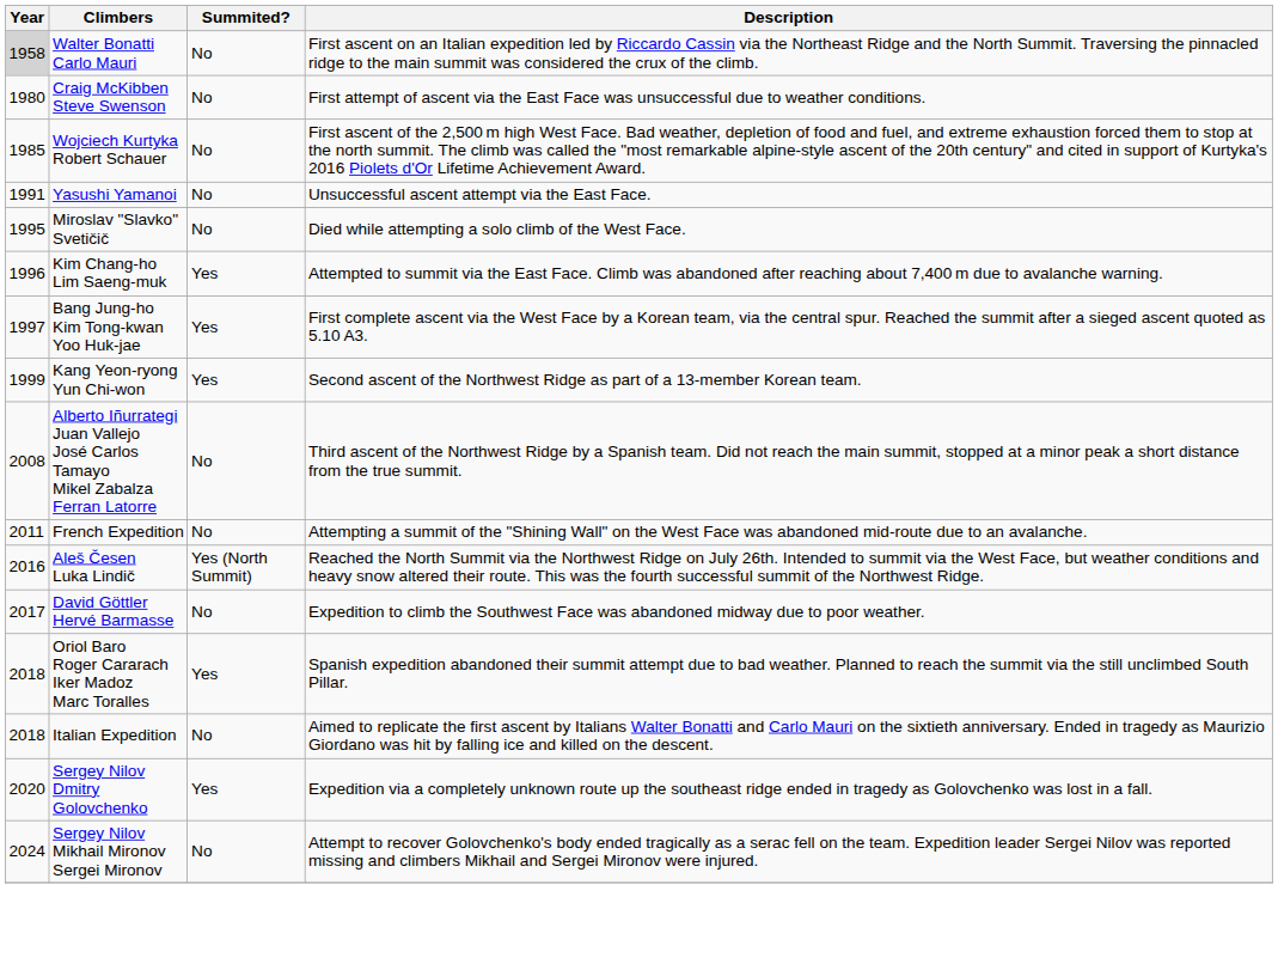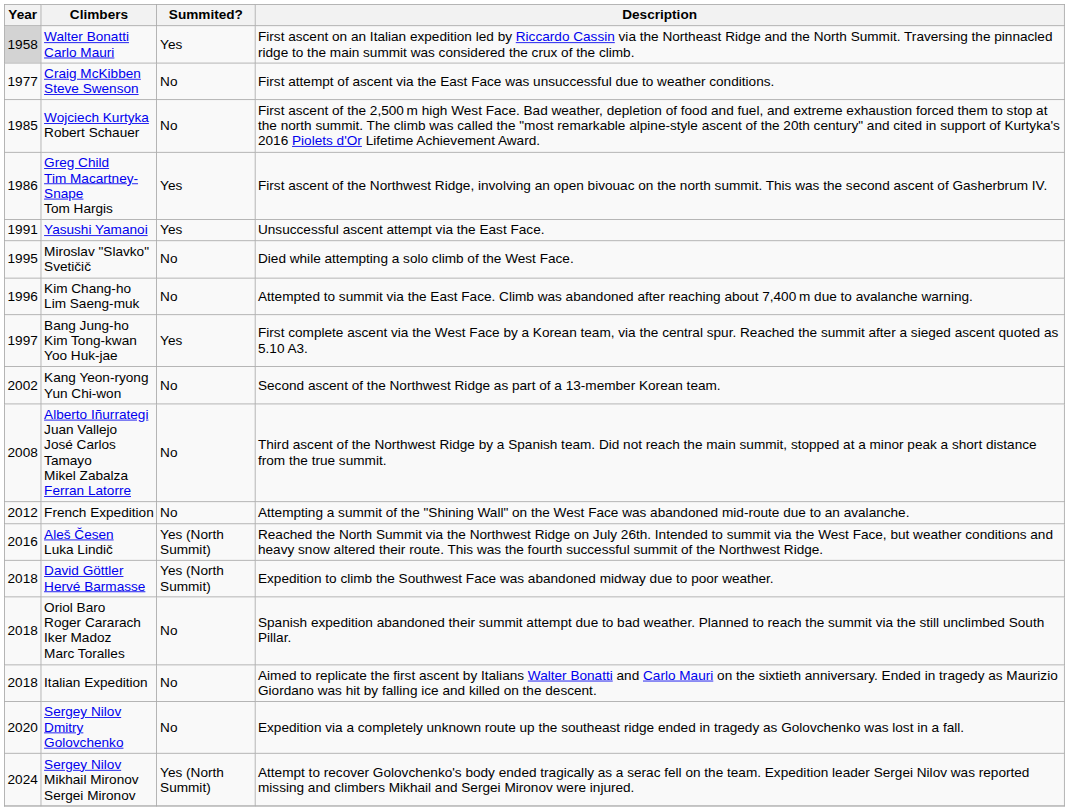Walter Bonatti Carlo Mauri | Summited?: No -> Yes
Craig McKibben Steve Swenson | Year: 1980 -> 1977
+ row: 1986 | Greg Child Tim Macartney-Snape Tom Hargis | Yes | First ascent of the Northwest Ridge, involving an open bivouac on the north summit. This was the second ascent of Gasherbrum IV.
Yasushi Yamanoi | Summited?: No -> Yes
Kim Chang-ho Lim Saeng-muk | Summited?: Yes -> No
Kang Yeon-ryong Yun Chi-won | Year: 1999 -> 2002
Kang Yeon-ryong Yun Chi-won | Summited?: Yes -> No
French Expedition | Year: 2011 -> 2012
David Göttler Hervé Barmasse | Year: 2017 -> 2018
David Göttler Hervé Barmasse | Summited?: No -> Yes (North Summit)
Oriol Baro Roger Cararach Iker Madoz Marc Toralles | Summited?: Yes -> No
Sergey Nilov Dmitry Golovchenko | Summited?: Yes -> No
Sergey Nilov Mikhail Mironov Sergei Mironov | Summited?: No -> Yes (North Summit)
